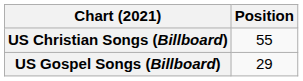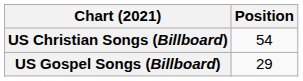US Christian Songs (Billboard) | Position: 55 -> 54
